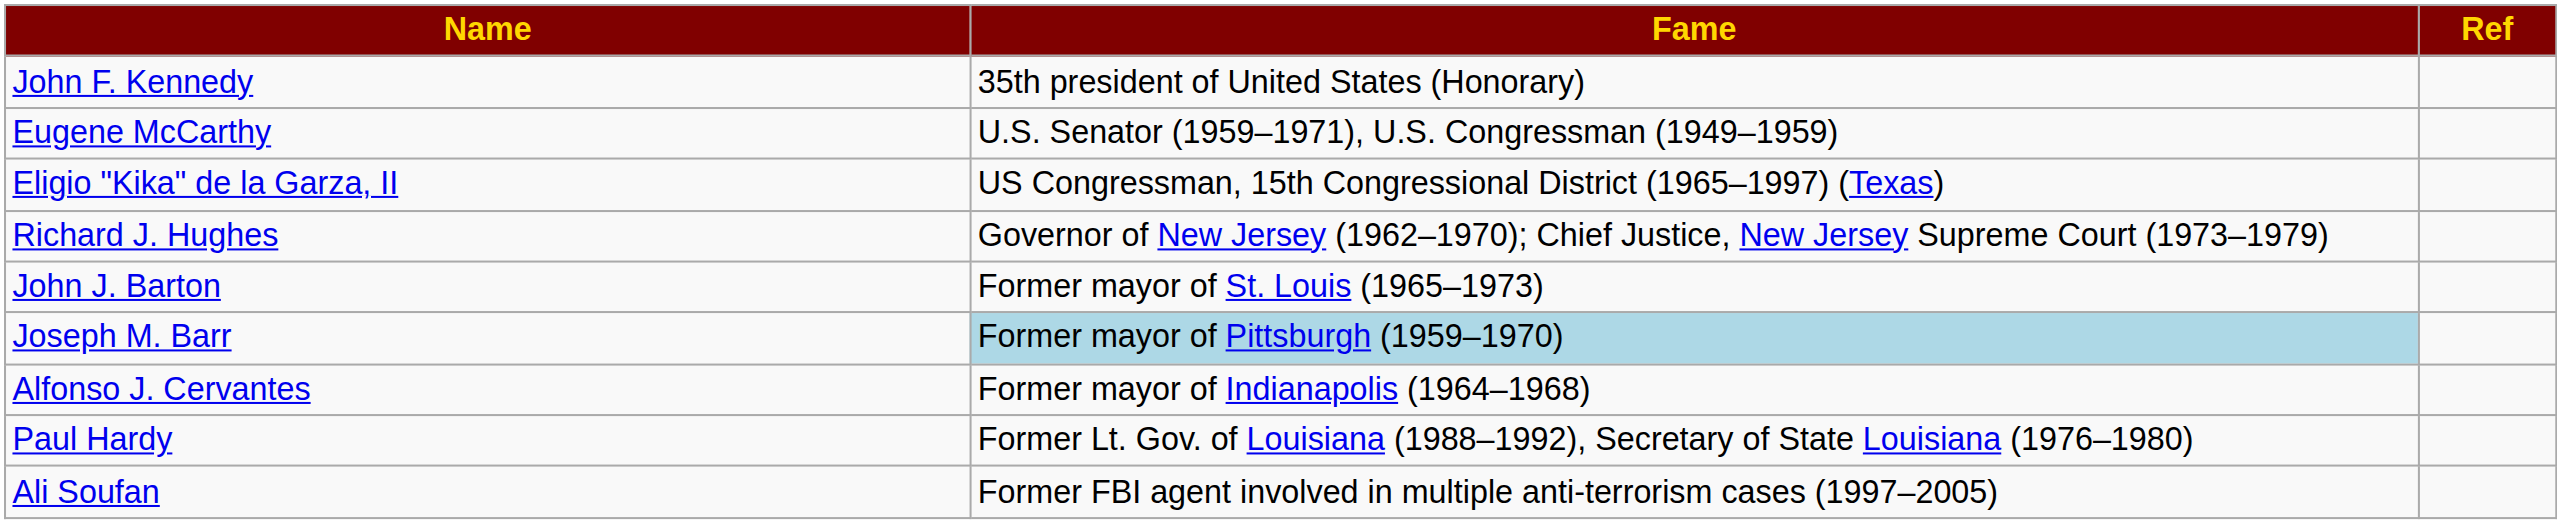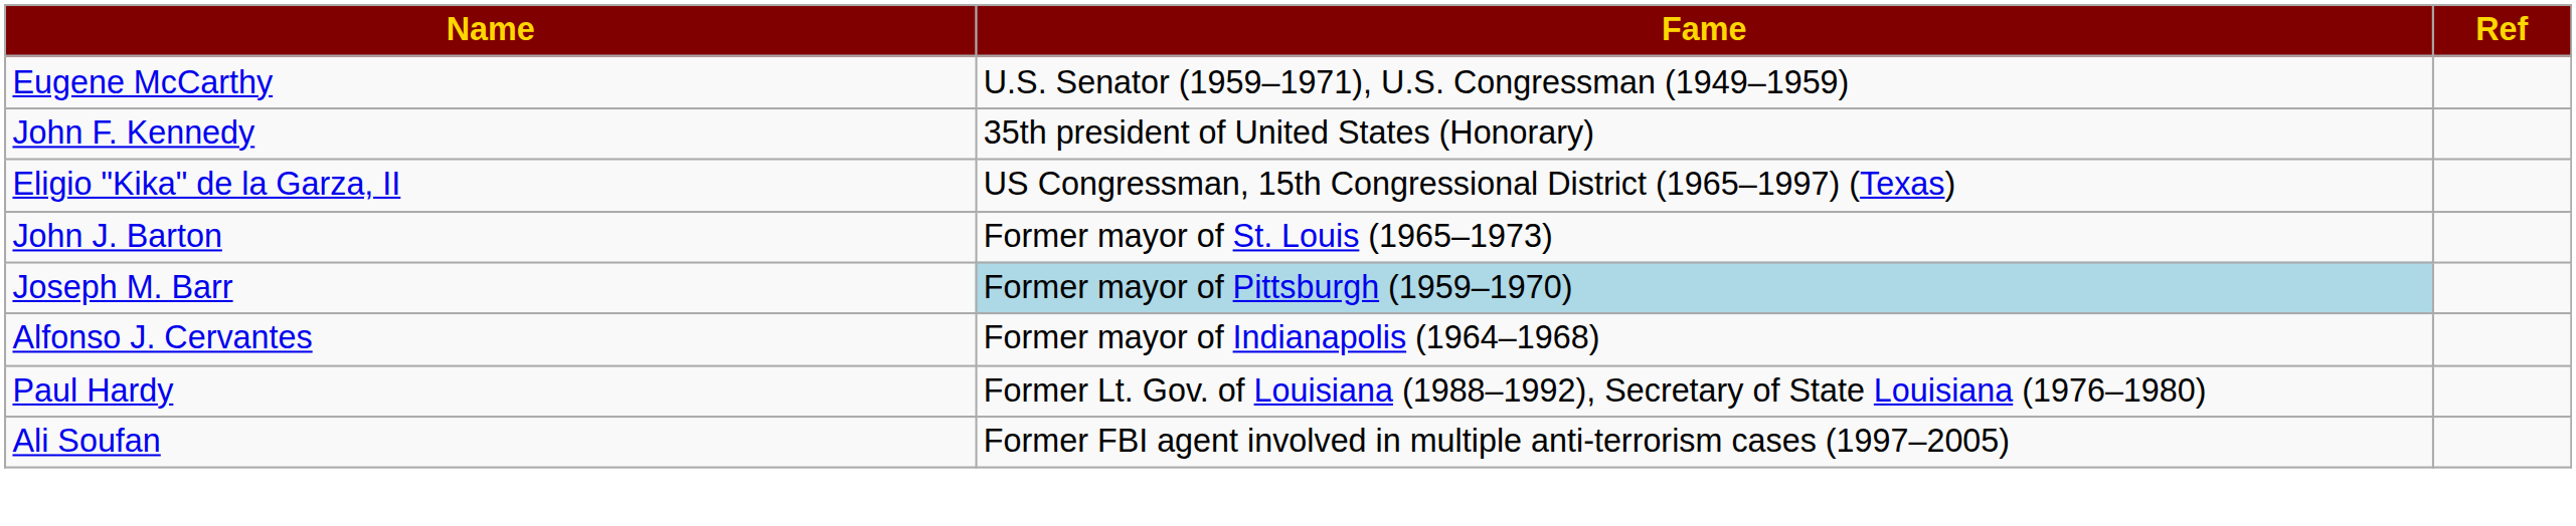rows swapped: John F. Kennedy <-> Eugene McCarthy
- row: Richard J. Hughes | Governor of New Jersey (1962–1970); Chief Justice, New Jersey Supreme Court (1973–1979)
